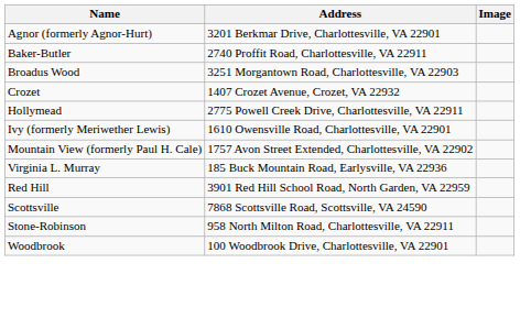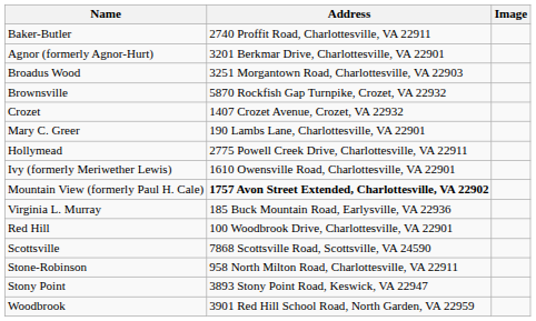rows swapped: Agnor (formerly Agnor-Hurt) <-> Baker-Butler
+ row: Brownsville | 5870 Rockfish Gap Turnpike, Crozet, VA 22932
+ row: Mary C. Greer | 190 Lambs Lane, Charlottesville, VA 22901
Mountain View (formerly Paul H. Cale) | Address: normal -> bold
Red Hill | Address: 3901 Red Hill School Road, North Garden, VA 22959 -> 100 Woodbrook Drive, Charlottesville, VA 22901
+ row: Stony Point | 3893 Stony Point Road, Keswick, VA 22947
Woodbrook | Address: 100 Woodbrook Drive, Charlottesville, VA 22901 -> 3901 Red Hill School Road, North Garden, VA 22959
